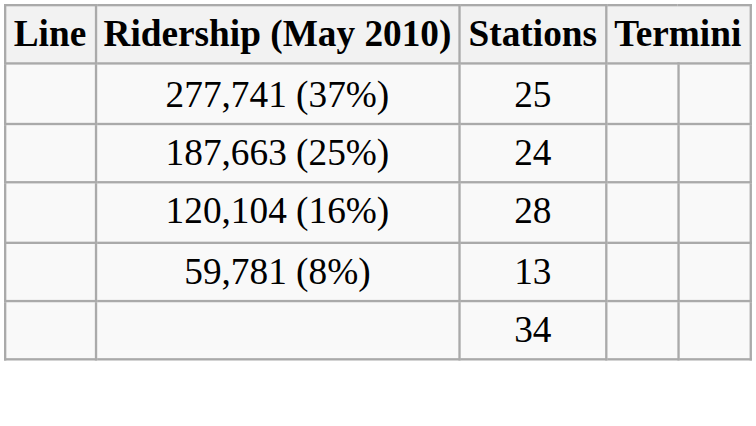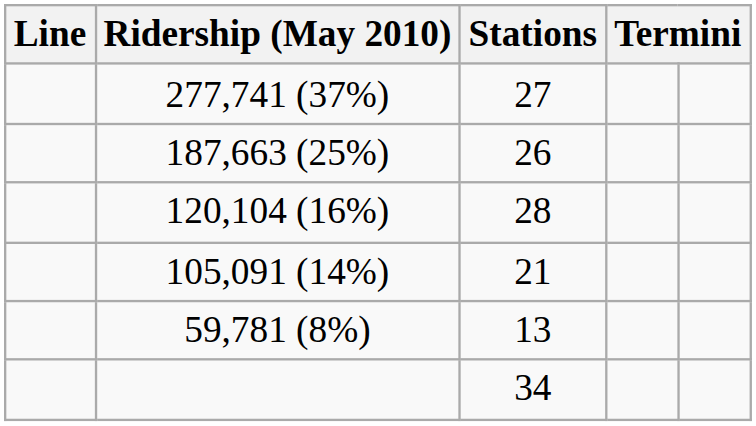277,741 (37%) | Stations: 25 -> 27
187,663 (25%) | Stations: 24 -> 26
+ row: 105,091 (14%) | 21
